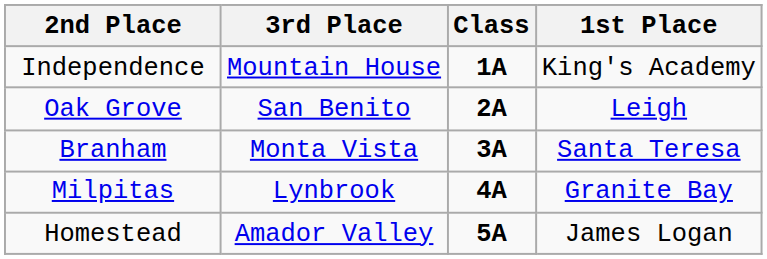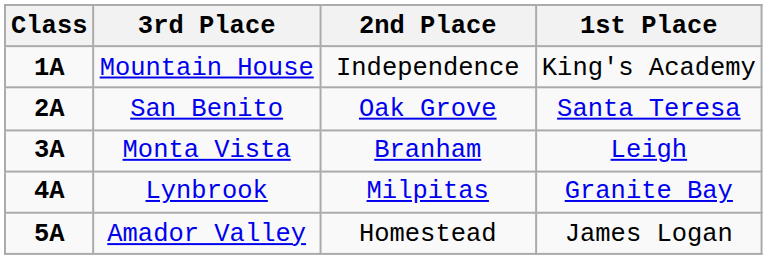columns swapped: Class <-> 2nd Place
San Benito | 1st Place: Leigh -> Santa Teresa
Monta Vista | 1st Place: Santa Teresa -> Leigh
